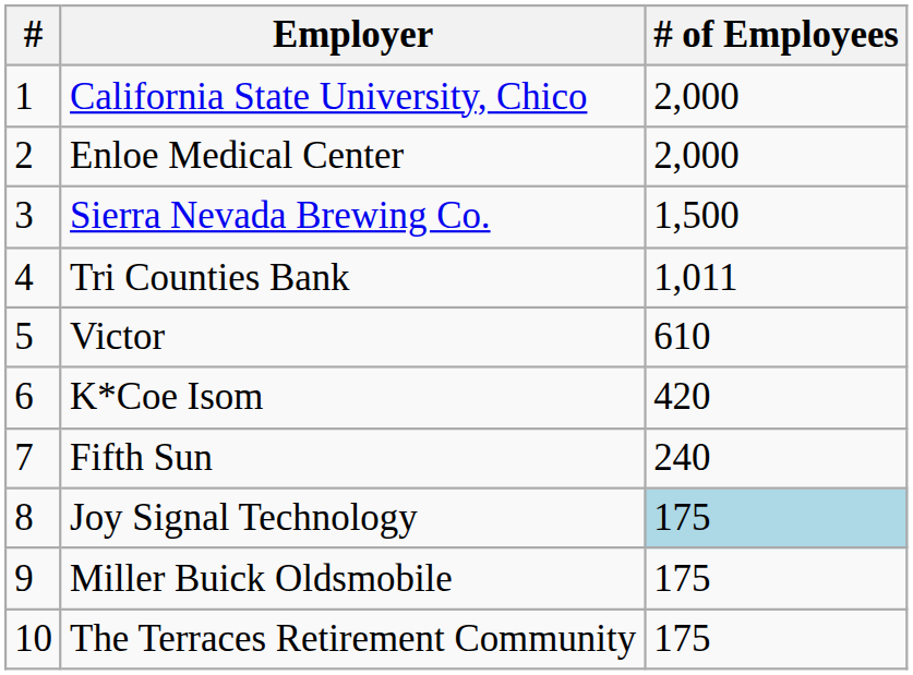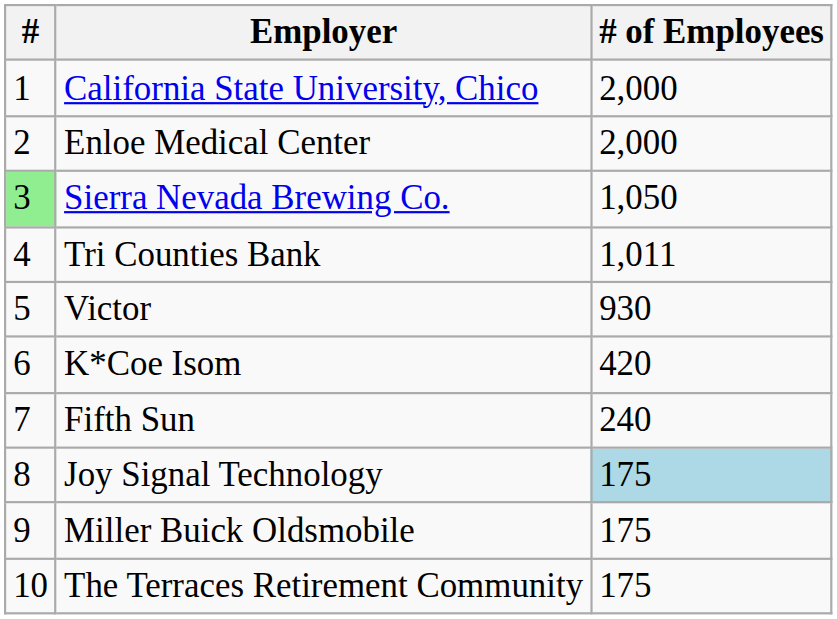Sierra Nevada Brewing Co. | #: no background -> lightgreen background
Sierra Nevada Brewing Co. | # of Employees: 1,500 -> 1,050
Victor | # of Employees: 610 -> 930
